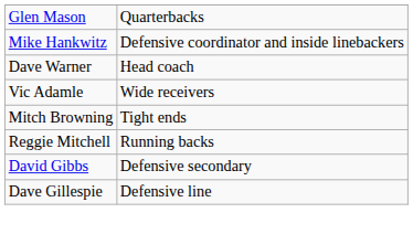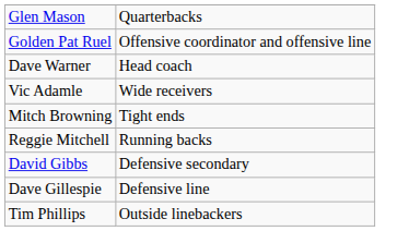+ row: Golden Pat Ruel | Offensive coordinator and offensive line
- row: Mike Hankwitz | Defensive coordinator and inside linebackers
+ row: Tim Phillips | Outside linebackers
